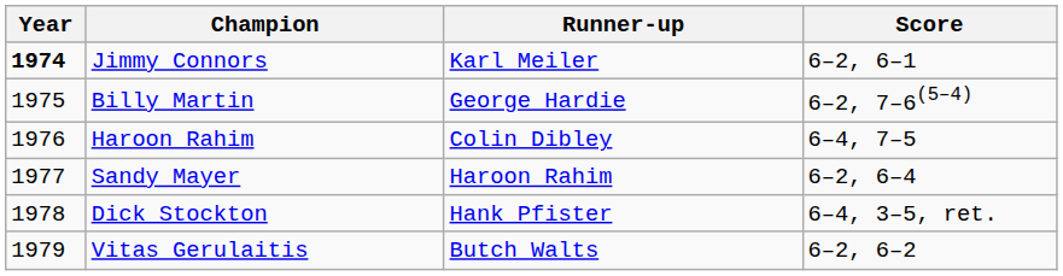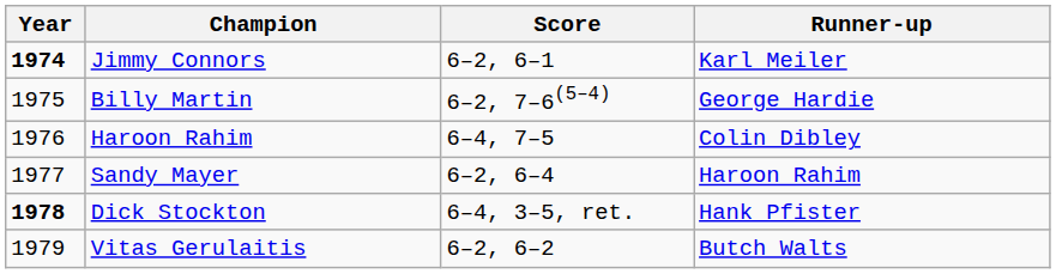columns swapped: Runner-up <-> Score
Dick Stockton | Year: normal -> bold
